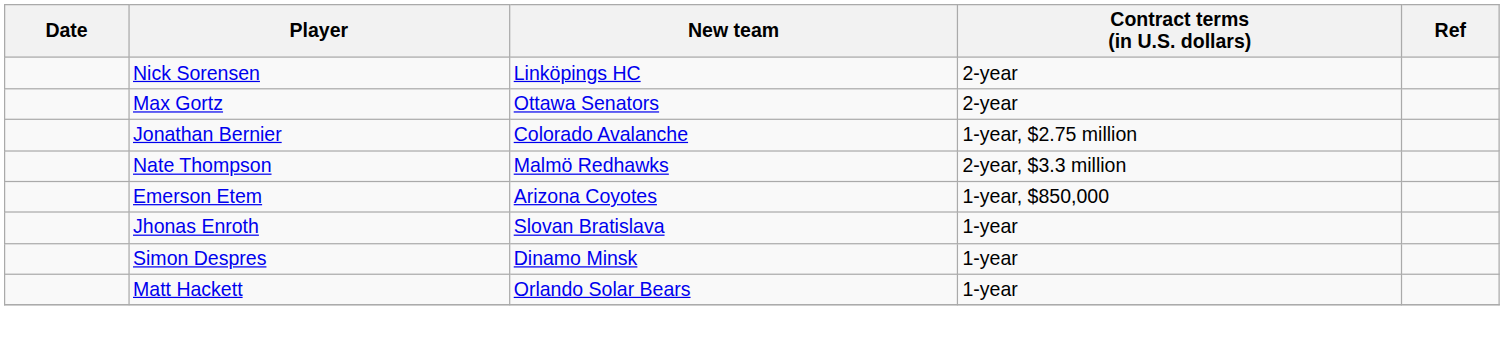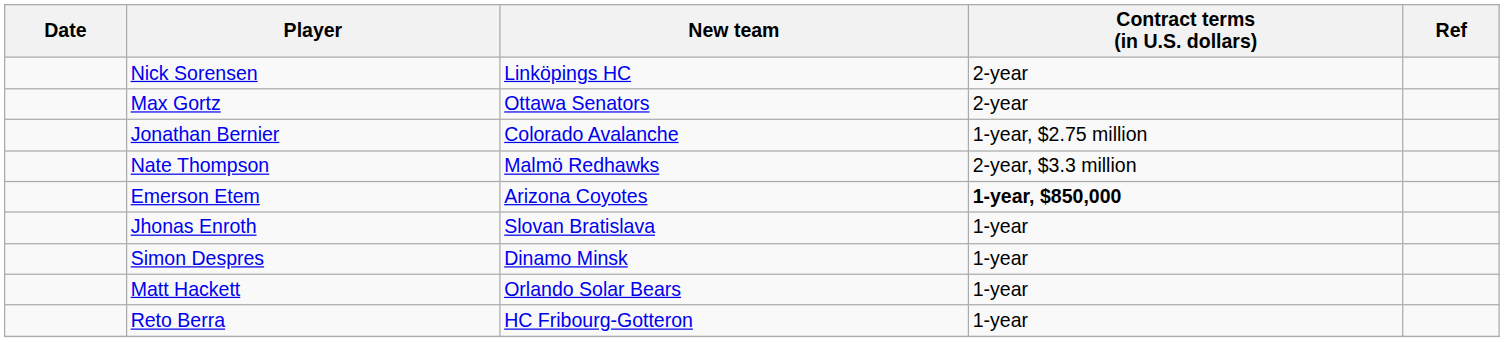Emerson Etem | Contract terms (in U.S. dollars): normal -> bold
+ row: Reto Berra | HC Fribourg-Gotteron | 1-year
